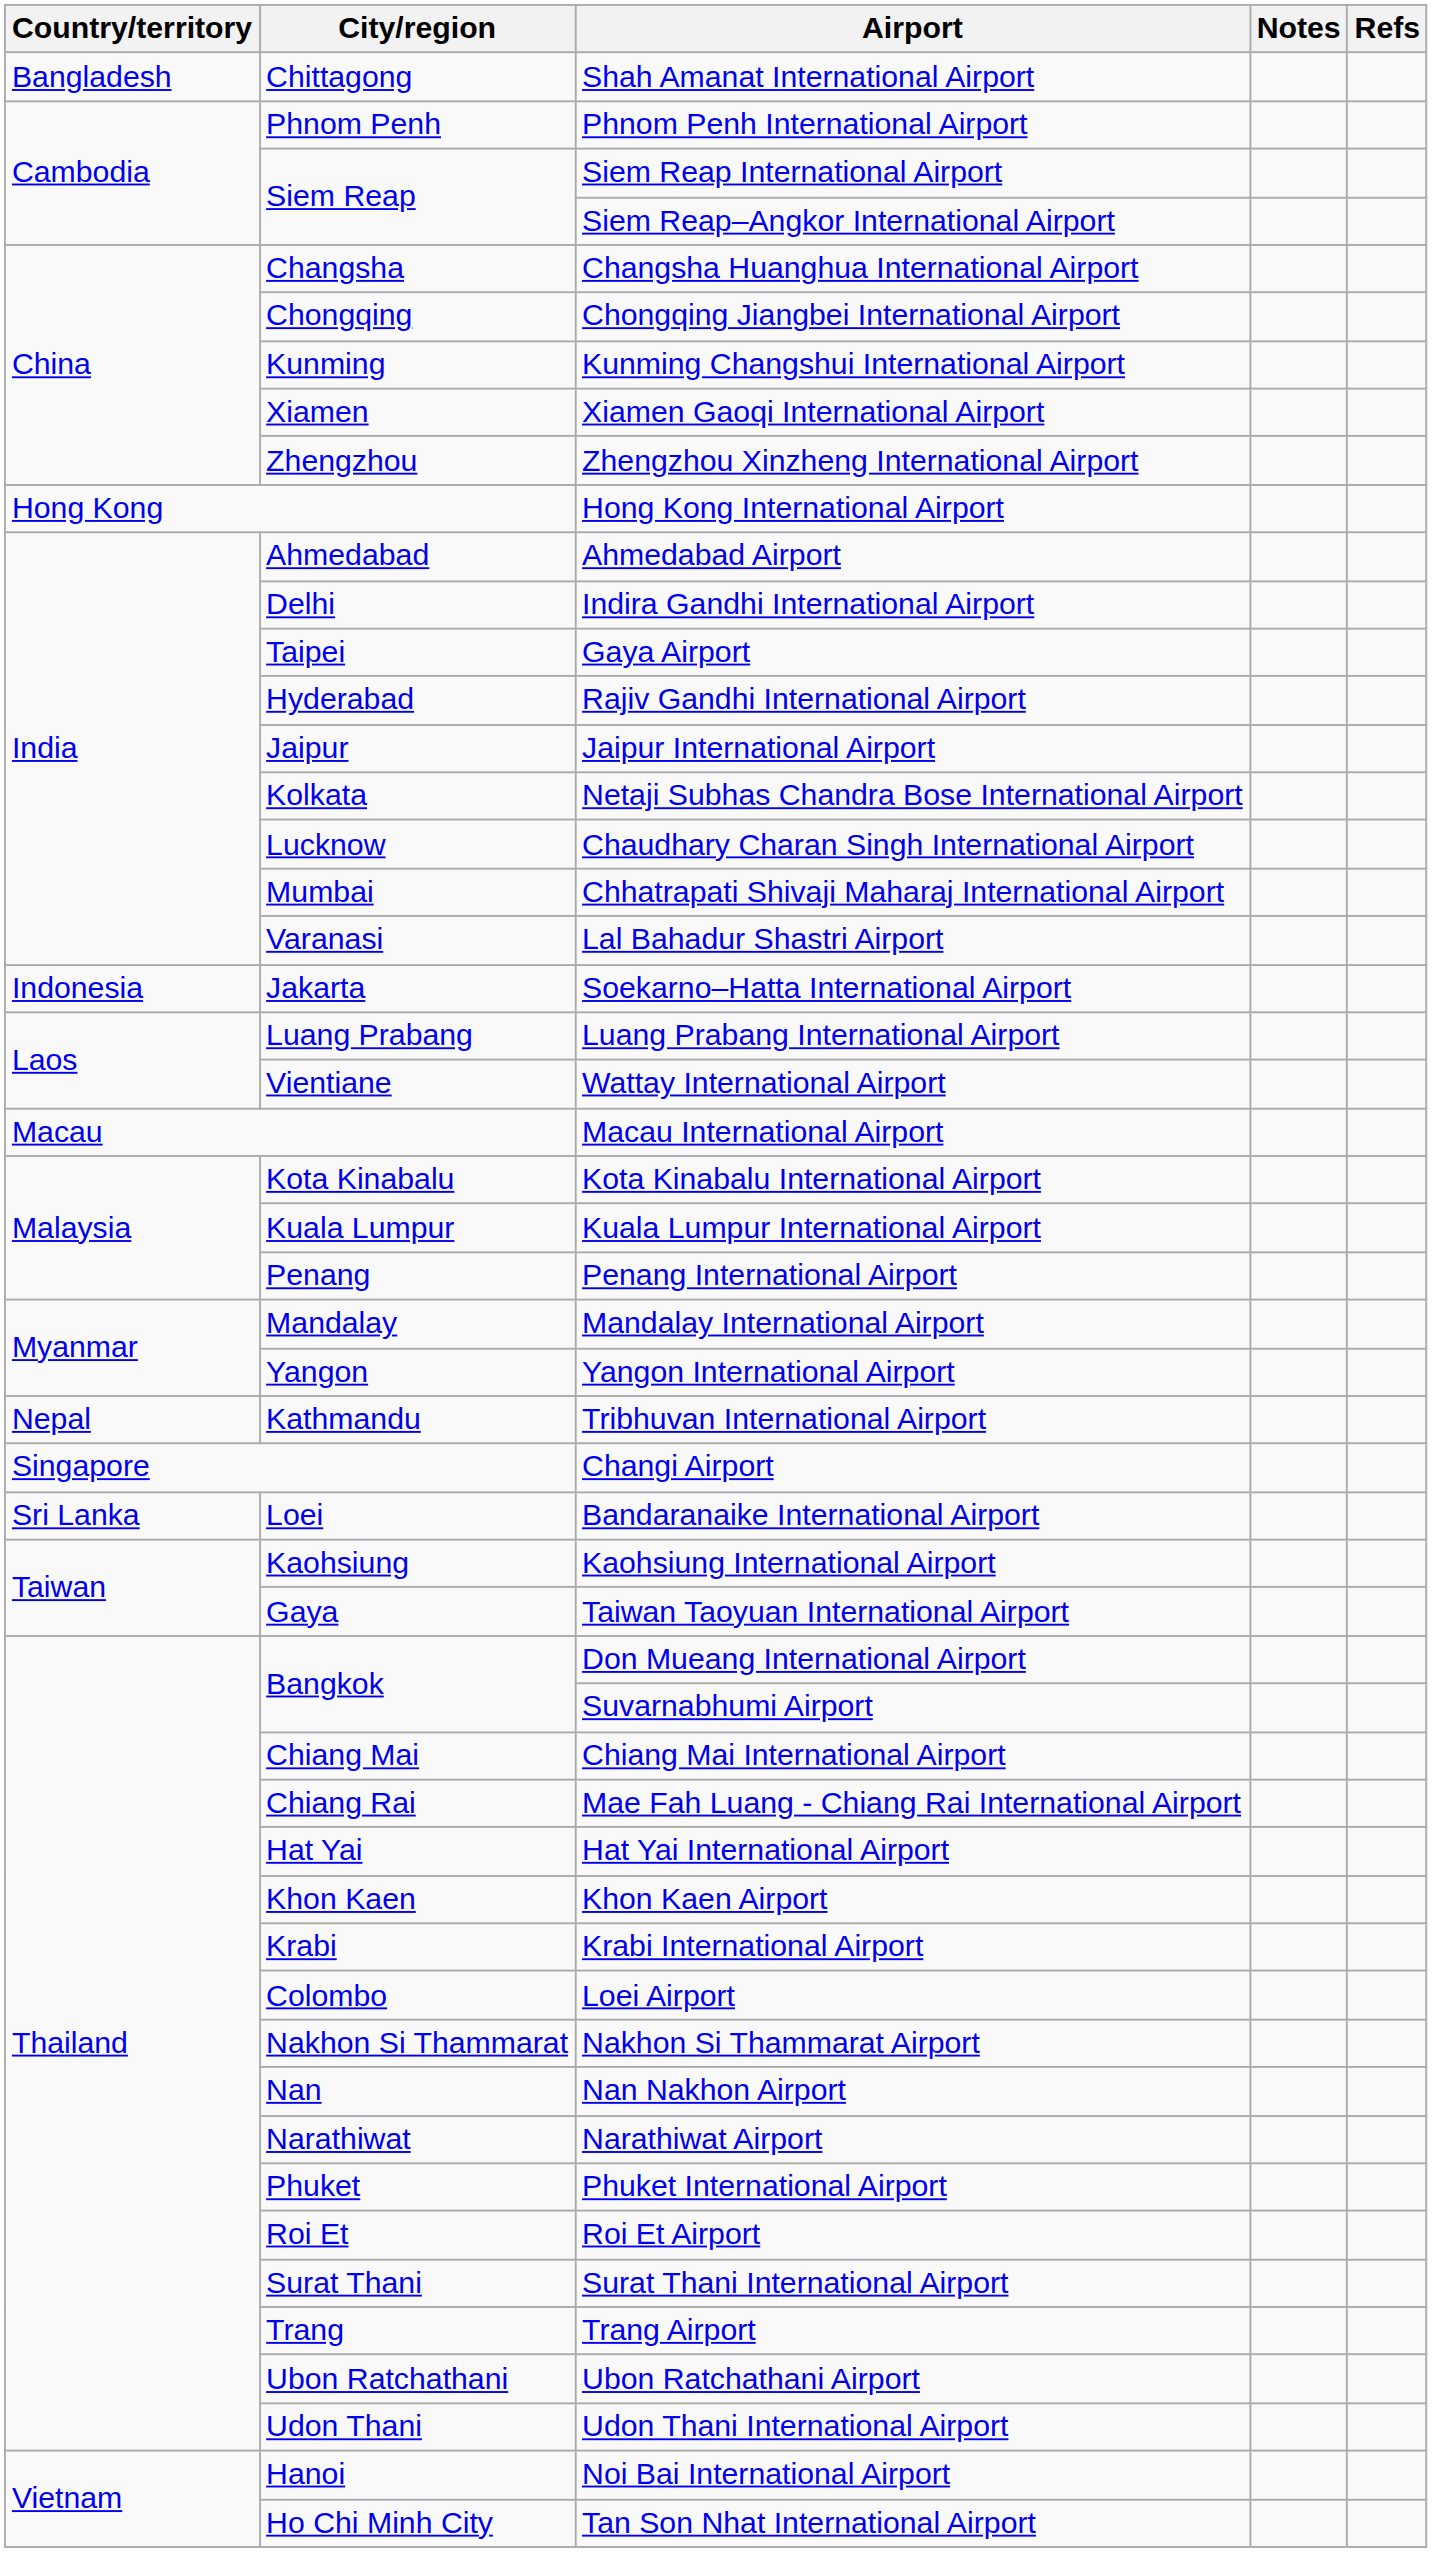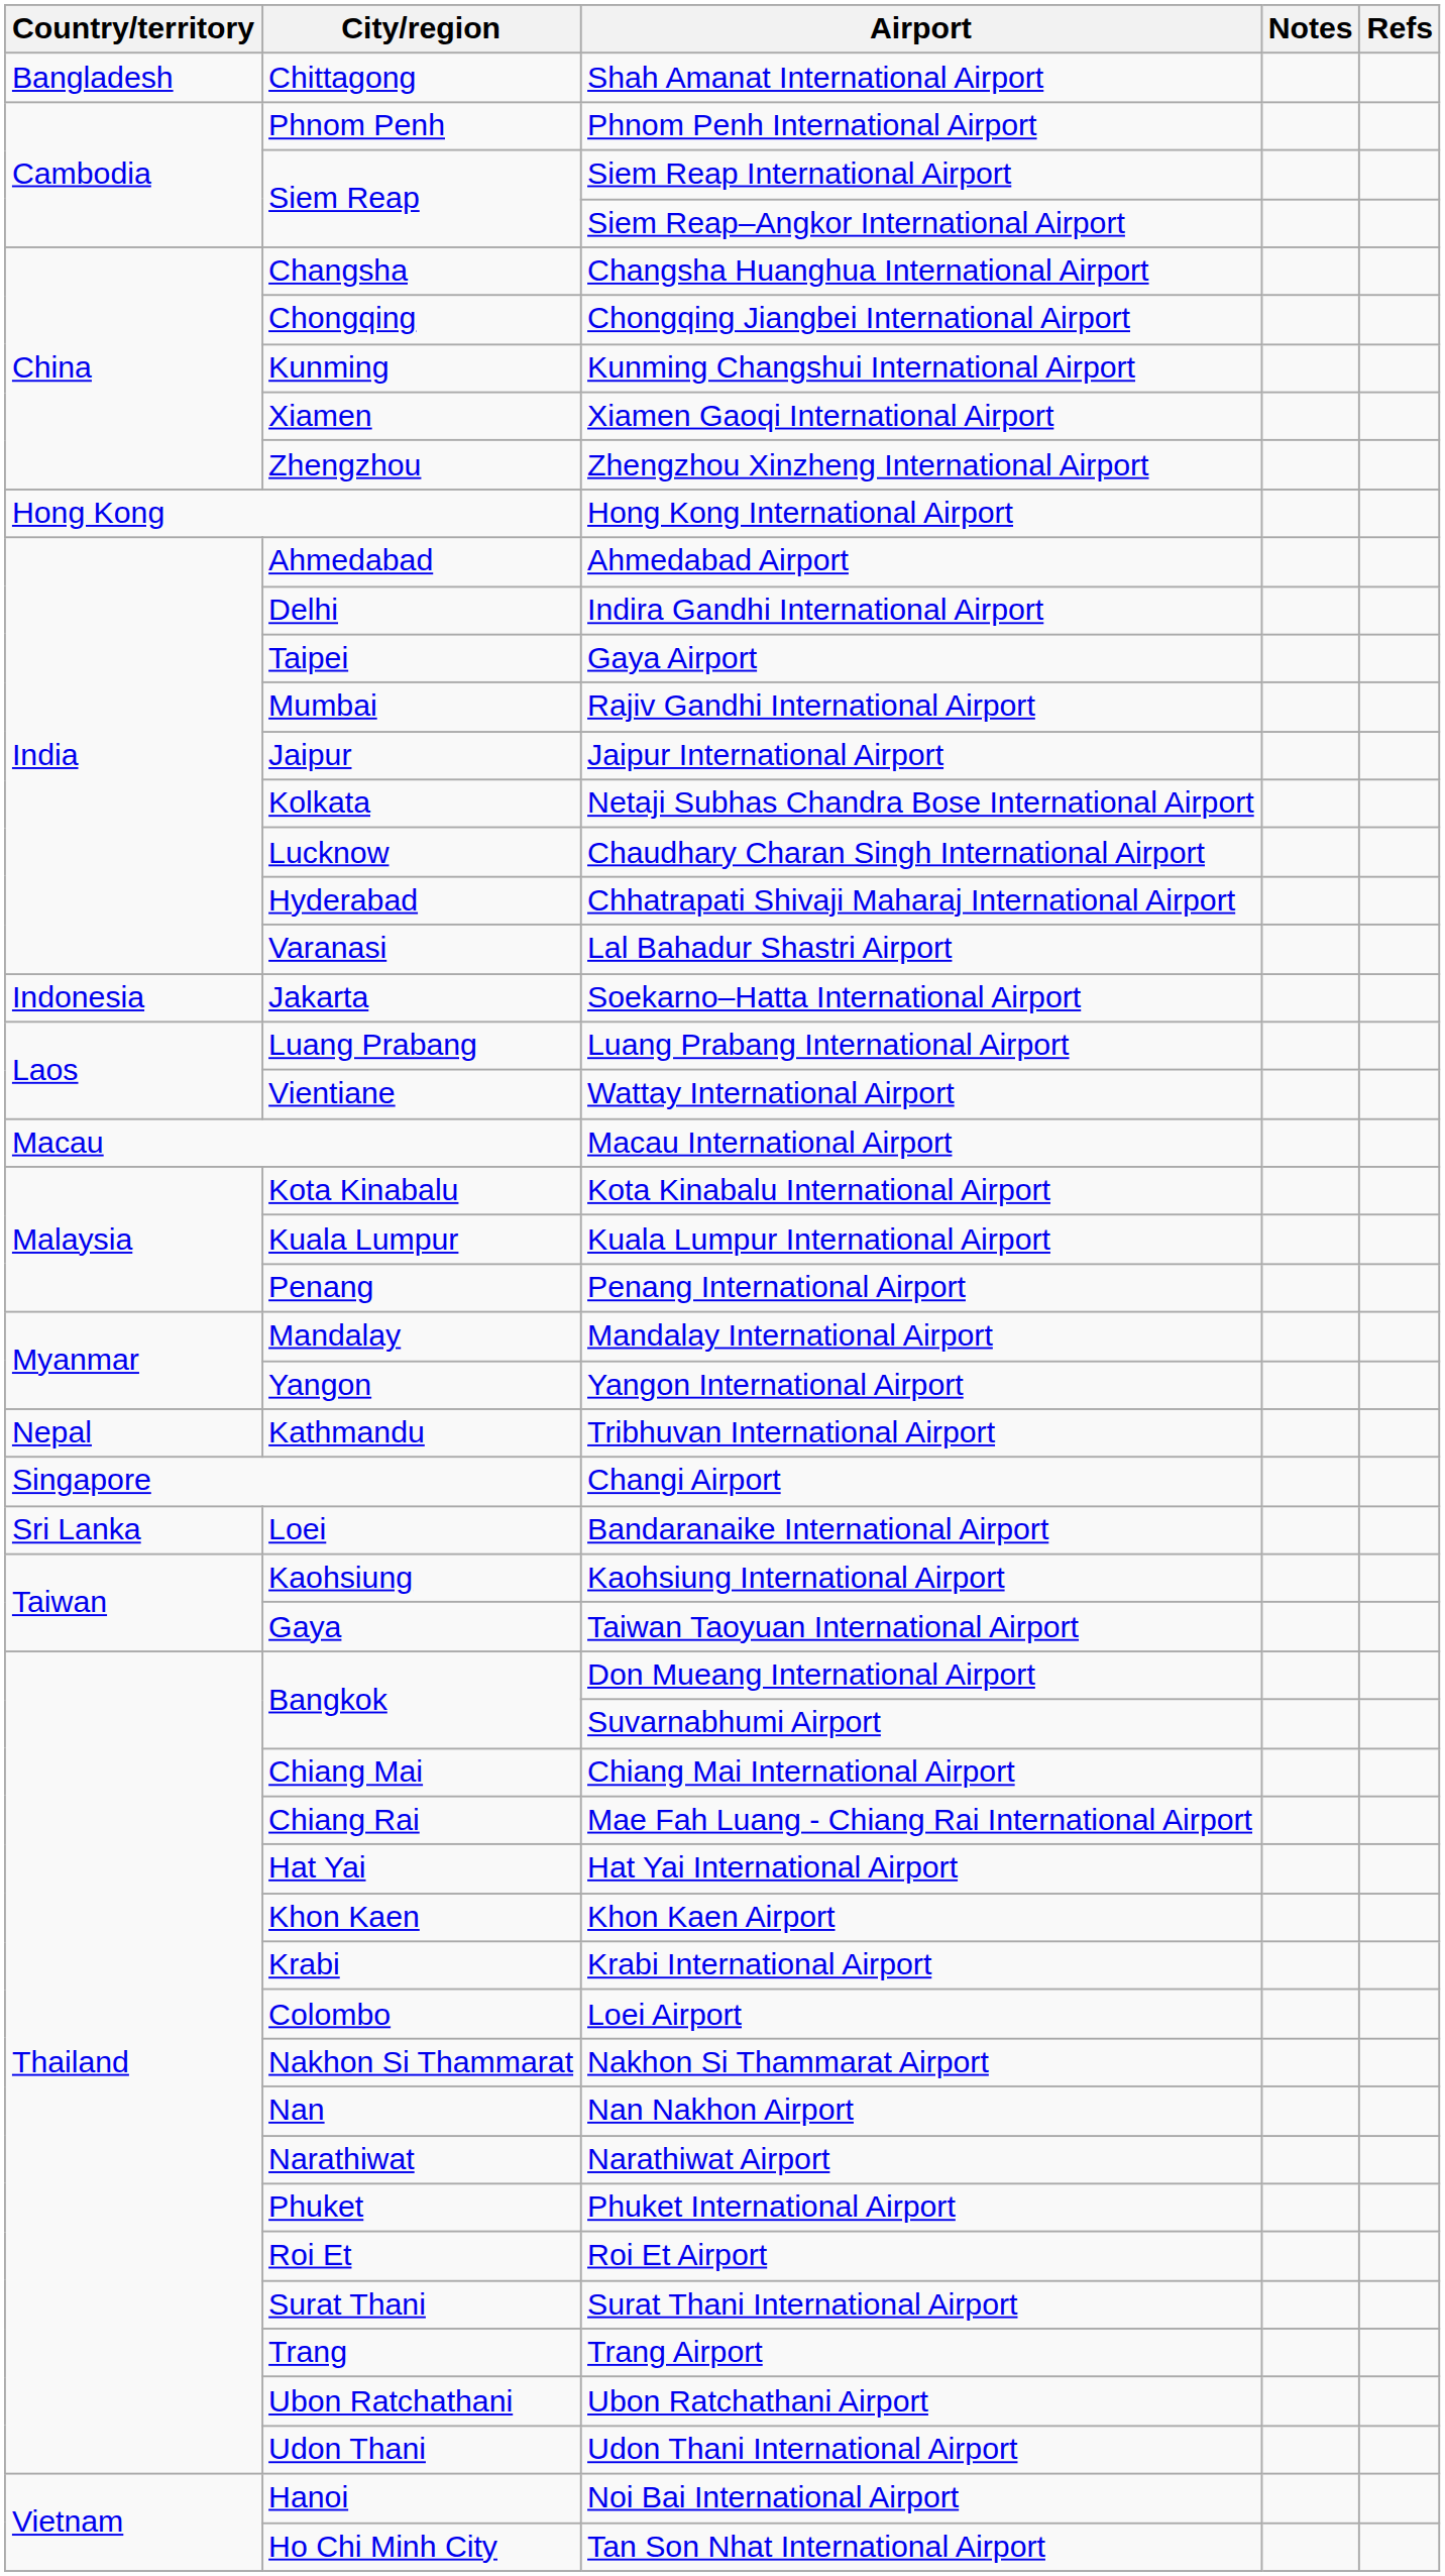Rajiv Gandhi International Airport | City/region: Hyderabad -> Mumbai
Chhatrapati Shivaji Maharaj International Airport | City/region: Mumbai -> Hyderabad
